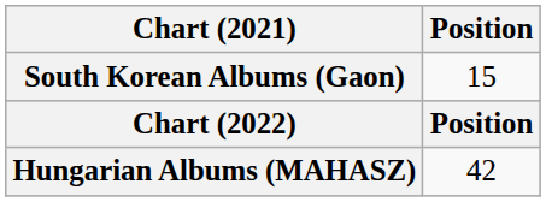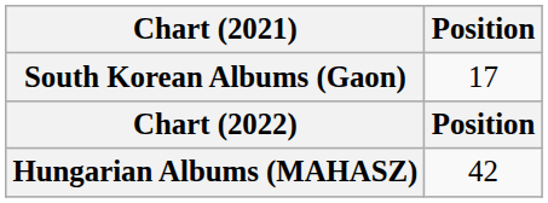South Korean Albums (Gaon) | Position: 15 -> 17
